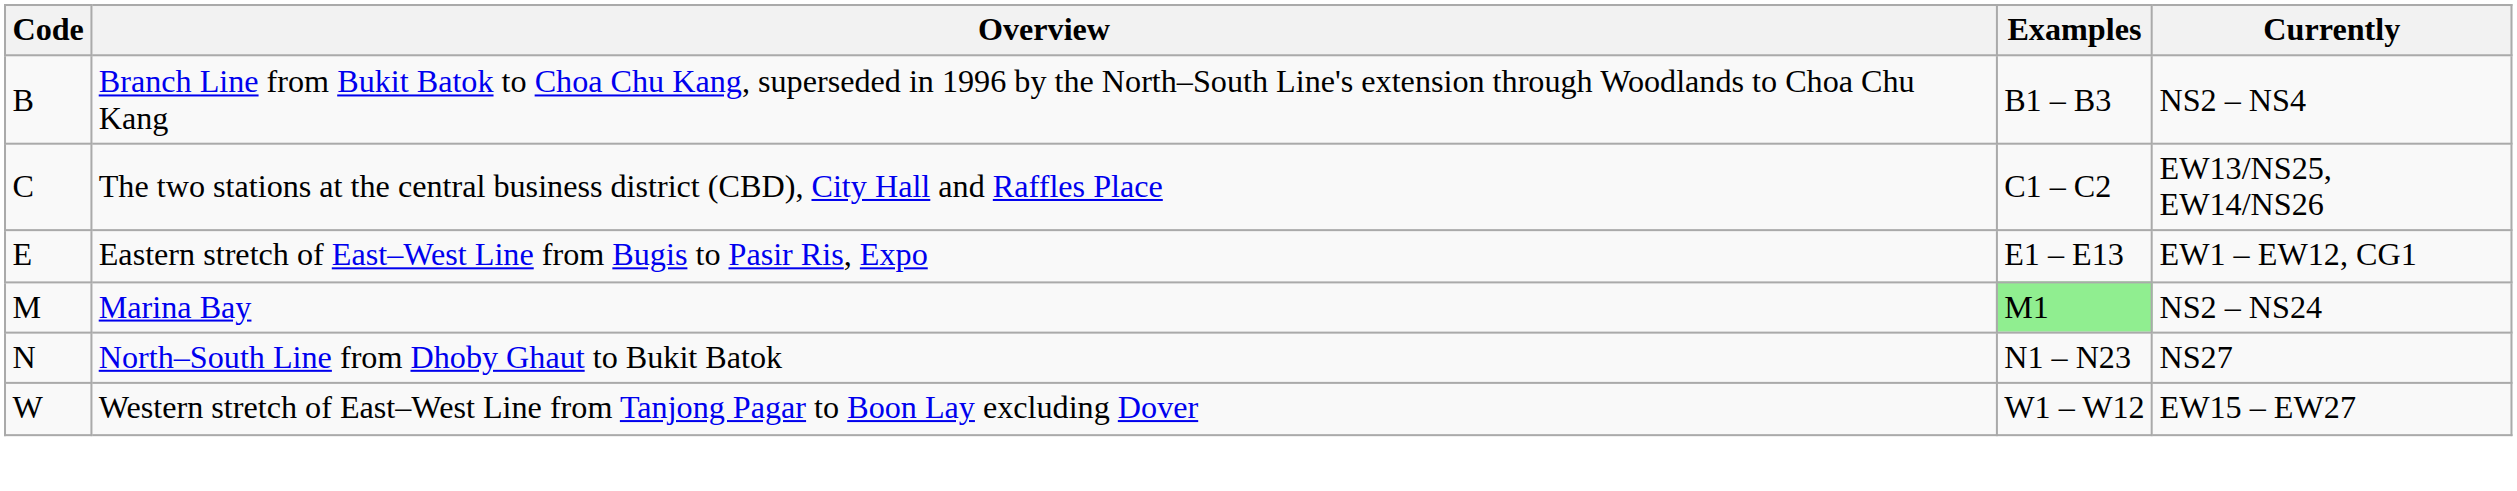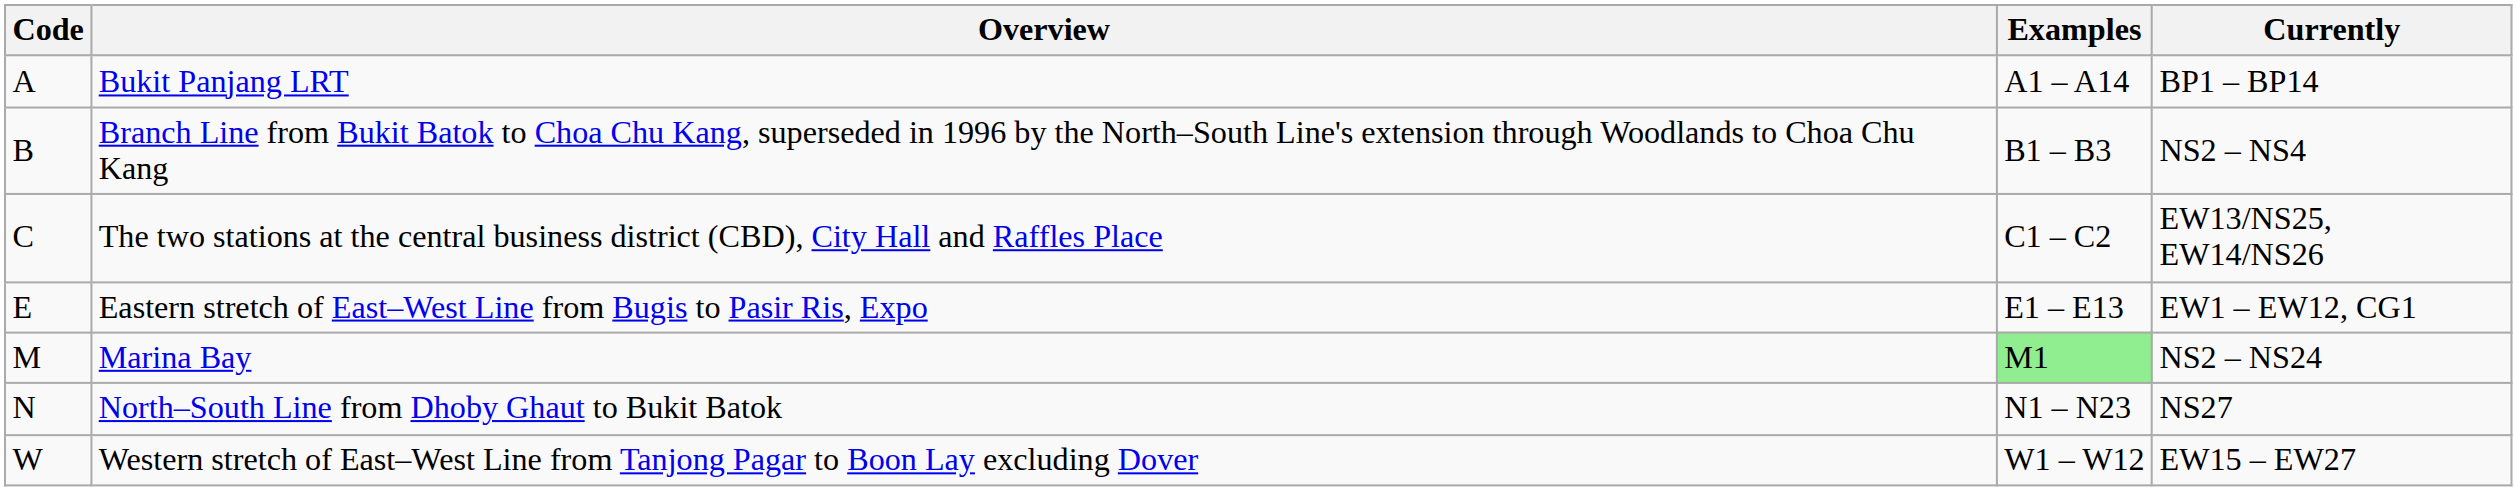+ row: A | Bukit Panjang LRT | A1 – A14 | BP1 – BP14
